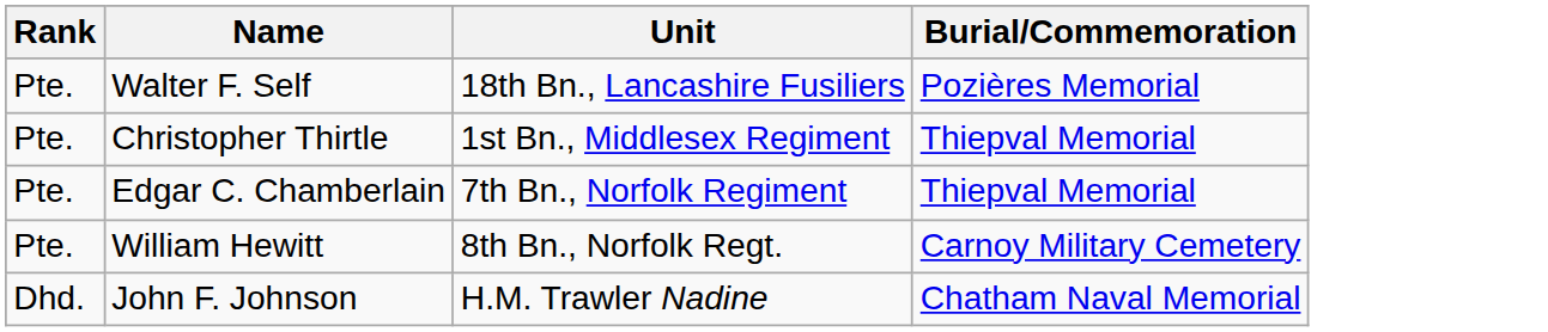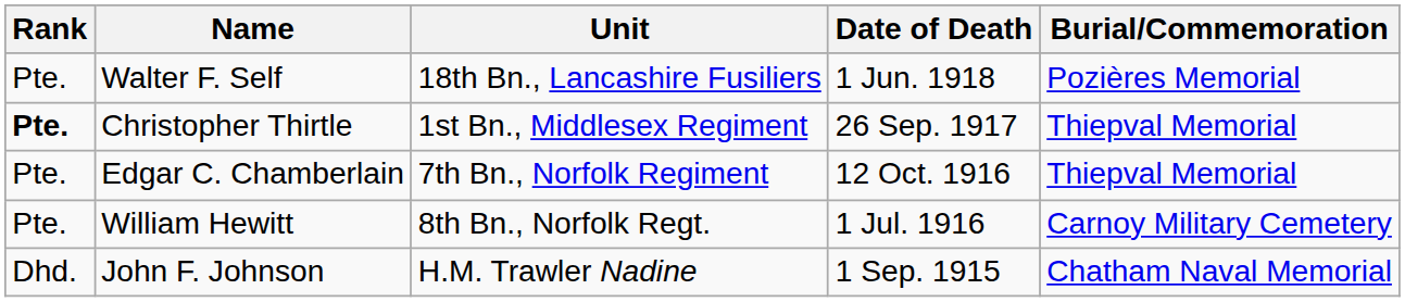+ column: Date of Death | 1 Jun. 1918 | 26 Sep. 1917 | 12 Oct. 1916 | 1 Jul. 1916 | 1 Sep. 1915
Christopher Thirtle | Rank: normal -> bold
